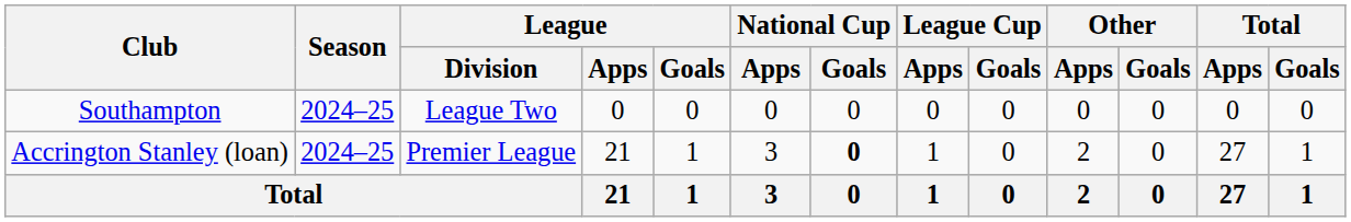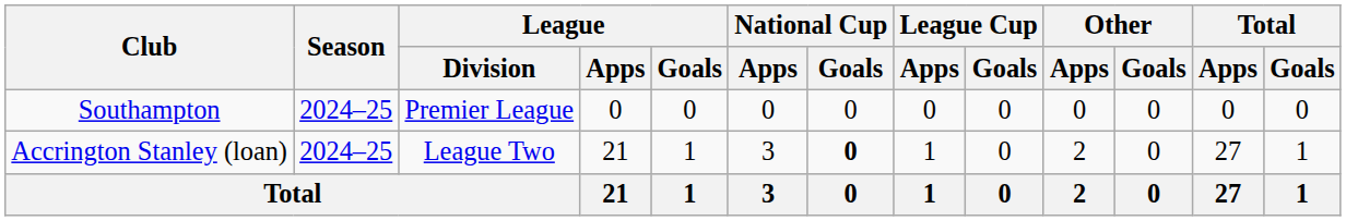Southampton | League / Division: League Two -> Premier League
Accrington Stanley (loan) | League / Division: Premier League -> League Two
